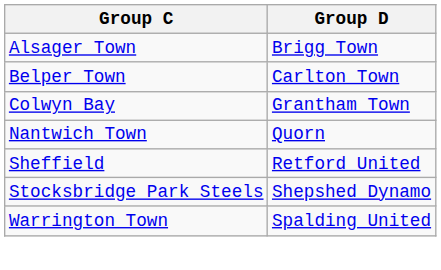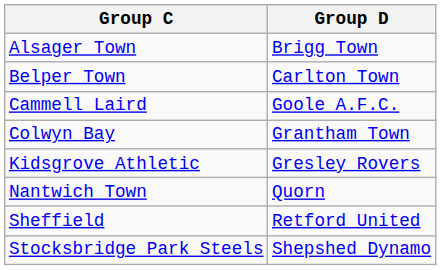+ row: Cammell Laird | Goole A.F.C.
+ row: Kidsgrove Athletic | Gresley Rovers
- row: Warrington Town | Spalding United
